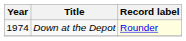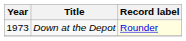Down at the Depot | Year: 1974 -> 1973
